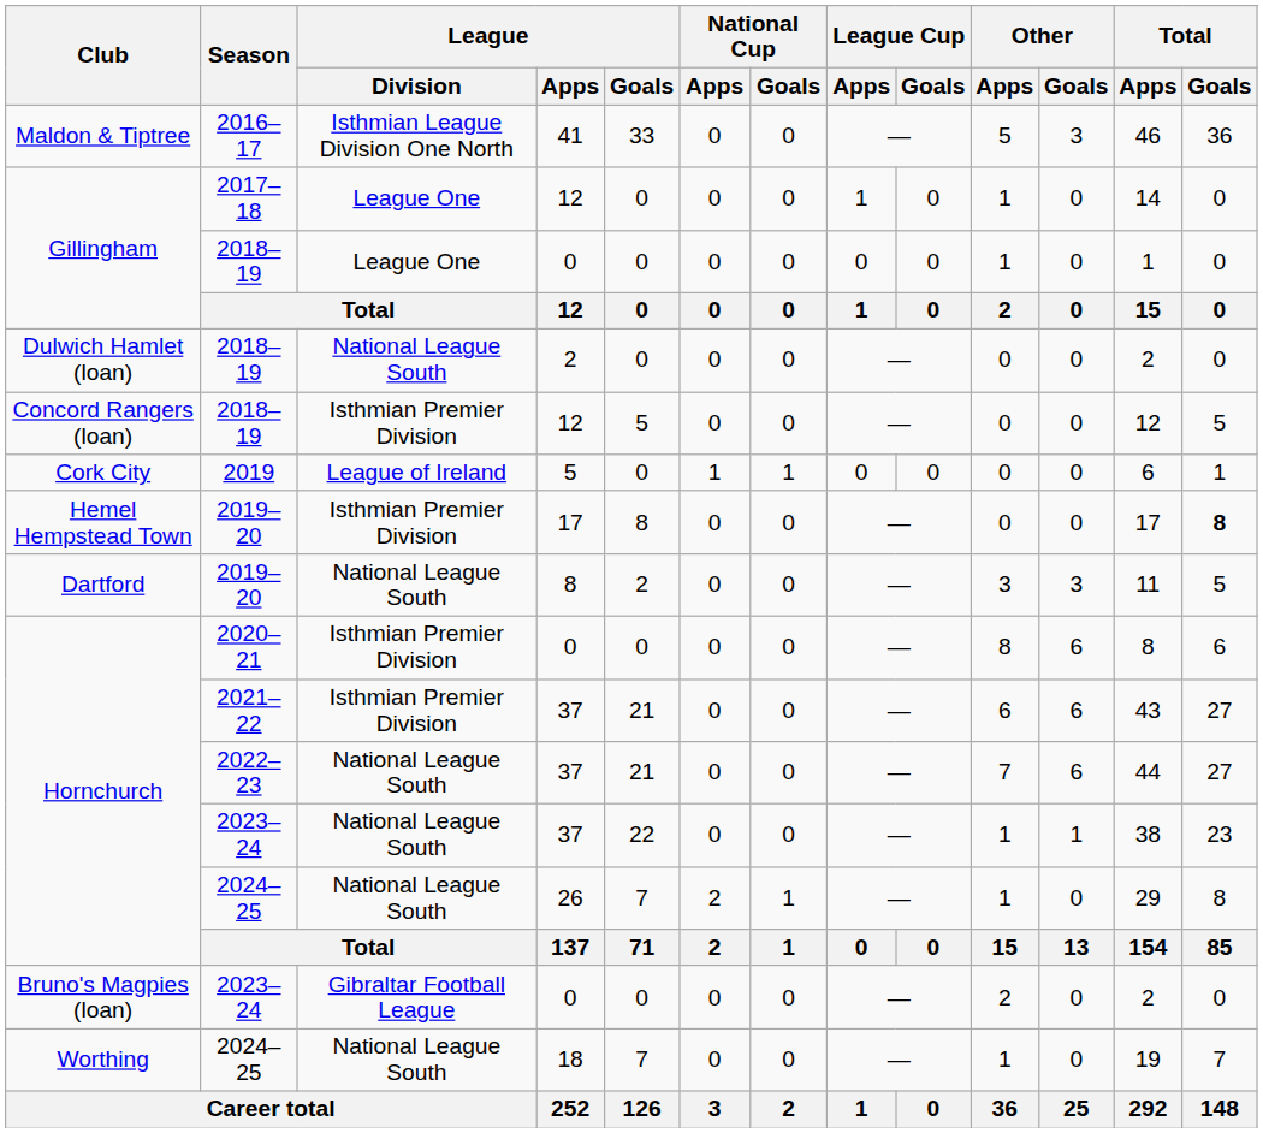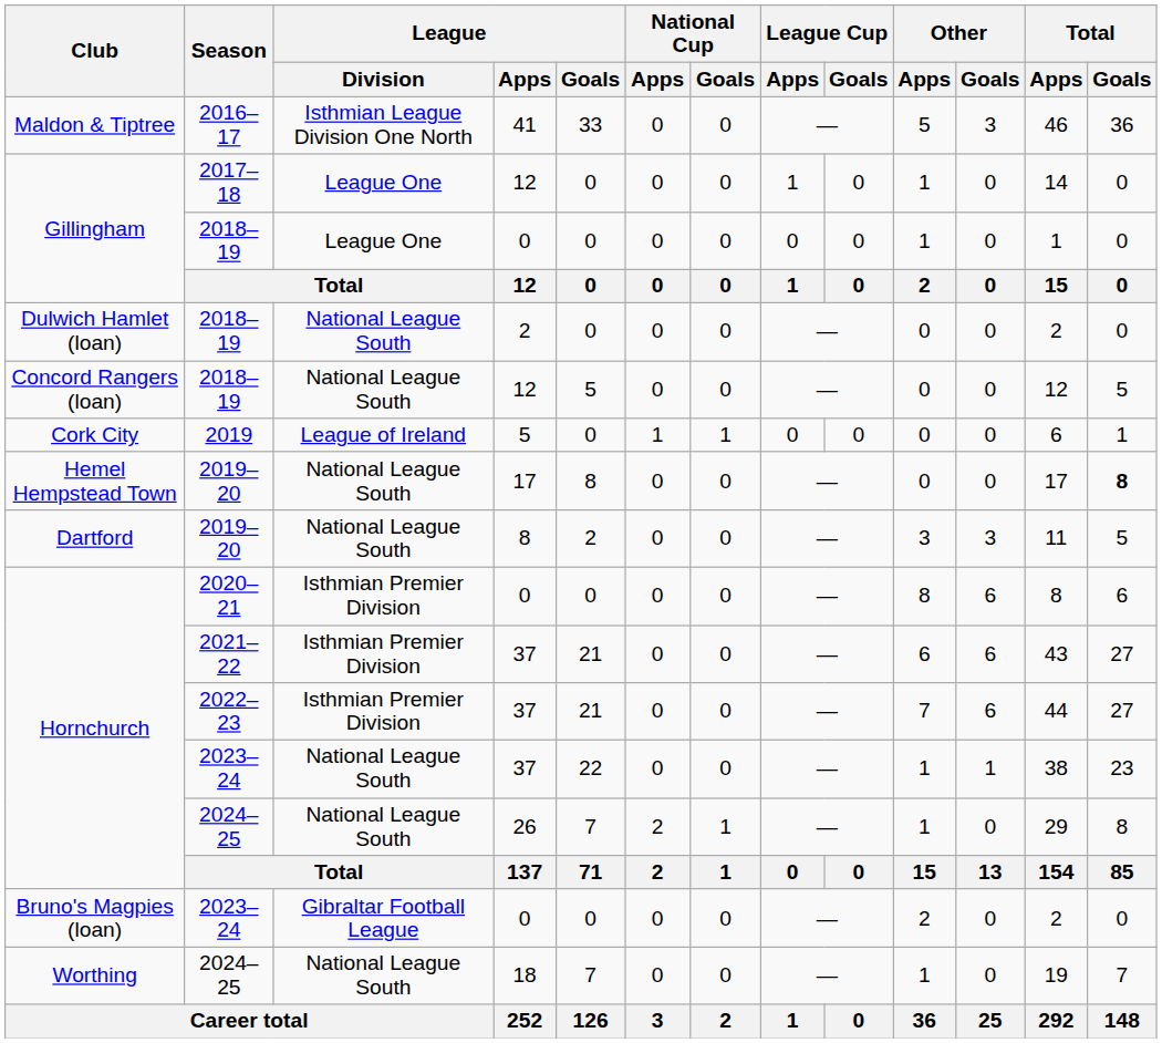Concord Rangers (loan) | League / Division: Isthmian Premier Division -> National League South
Hemel Hempstead Town | League / Division: Isthmian Premier Division -> National League South
Hornchurch / 2022–23 | League / Division: National League South -> Isthmian Premier Division
